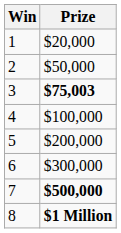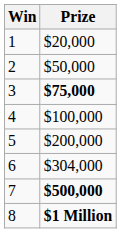3 | Prize: $75,003 -> $75,000
6 | Prize: $300,000 -> $304,000
